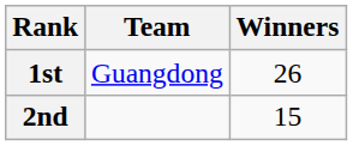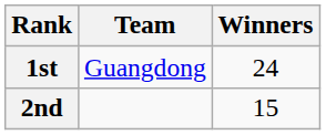1st | Winners: 26 -> 24
